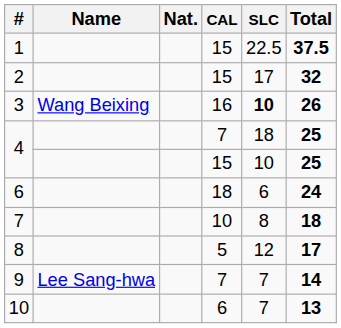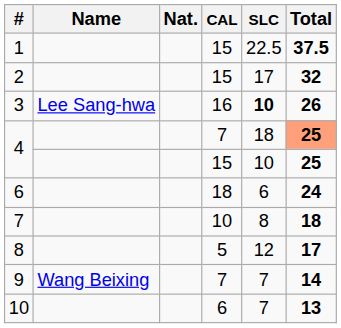3 | Name: Wang Beixing -> Lee Sang-hwa
4 / 7 | Total: no background -> lightsalmon background
9 | Name: Lee Sang-hwa -> Wang Beixing
